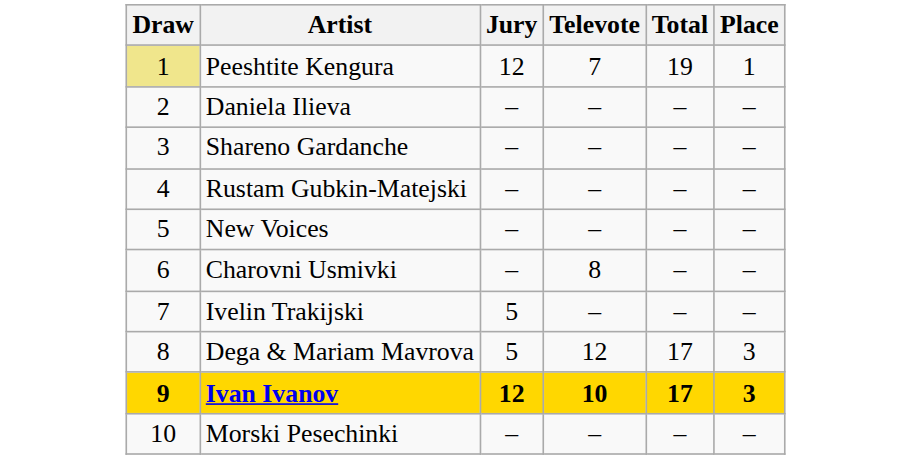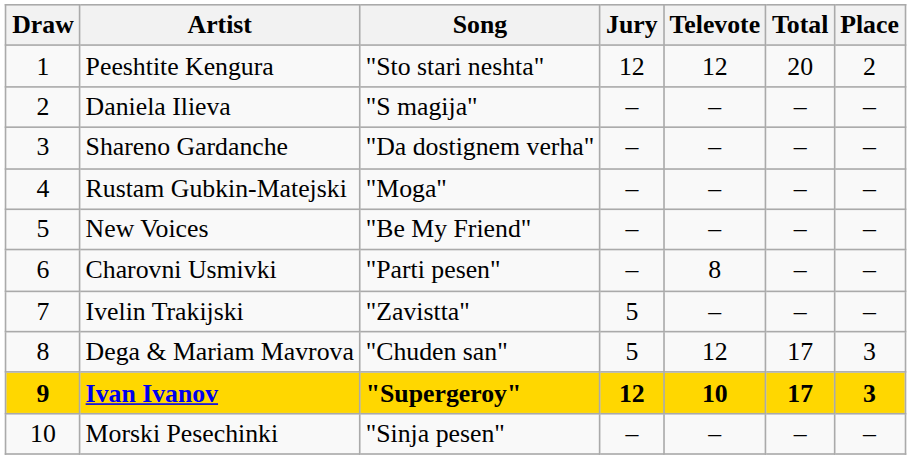+ column: Song | "Sto stari neshta" | "S magija" | "Da dostignem verha" | "Moga" | "Be My Friend" | "Parti pesen" | "Zavistta" | "Chuden san" | "Supergeroy" | "Sinja pesen"
Peeshtite Kengura | Draw: khaki background -> no background
Peeshtite Kengura | Televote: 7 -> 12
Peeshtite Kengura | Total: 19 -> 20
Peeshtite Kengura | Place: 1 -> 2
